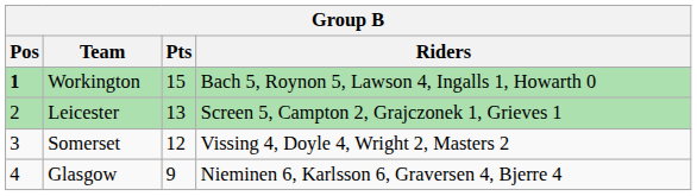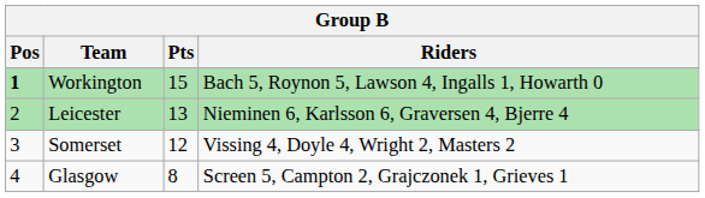Leicester | Riders: Screen 5, Campton 2, Grajczonek 1, Grieves 1 -> Nieminen 6, Karlsson 6, Graversen 4, Bjerre 4
Glasgow | Pts: 9 -> 8
Glasgow | Riders: Nieminen 6, Karlsson 6, Graversen 4, Bjerre 4 -> Screen 5, Campton 2, Grajczonek 1, Grieves 1
